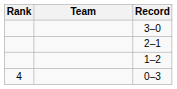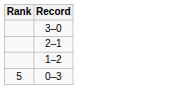- column: Team
0–3 | Rank: 4 -> 5
